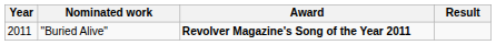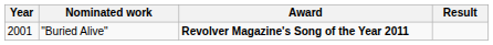"Buried Alive" | Year: 2011 -> 2001
